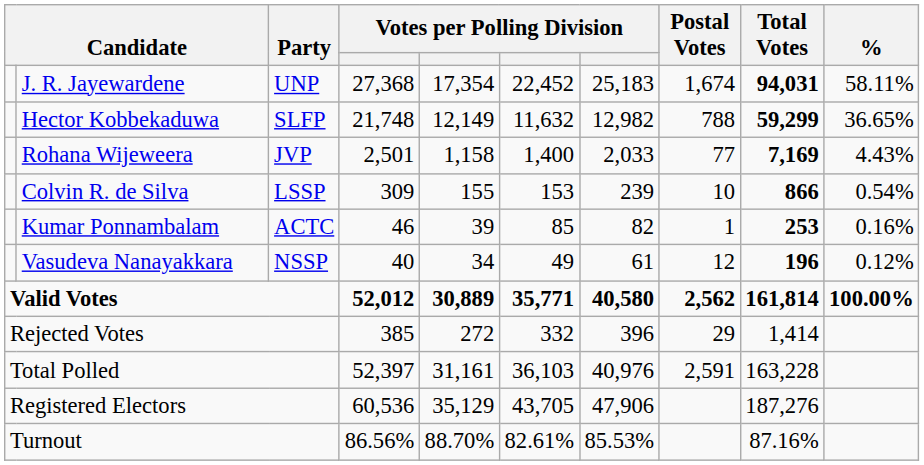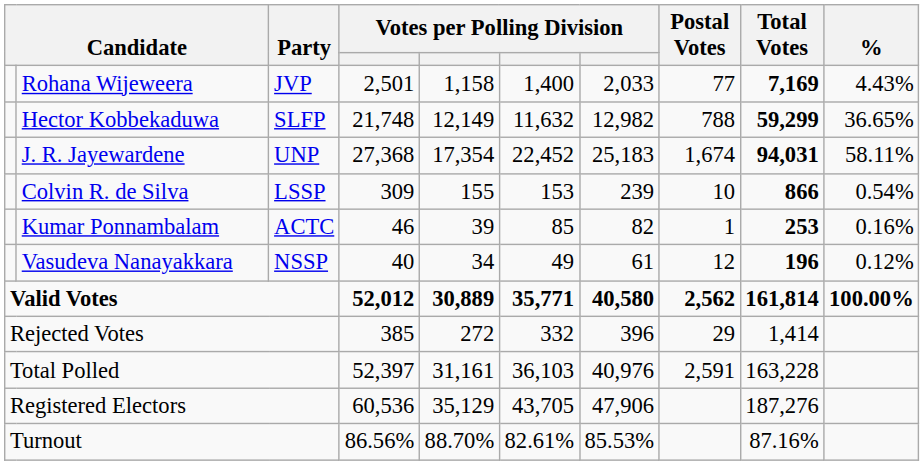rows swapped: J. R. Jayewardene <-> Rohana Wijeweera
